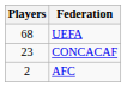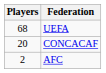CONCACAF | Players: 23 -> 20
